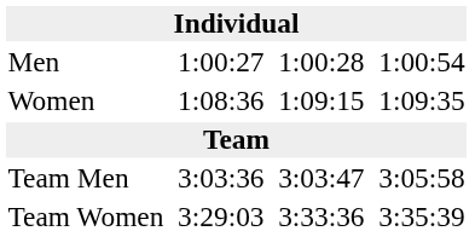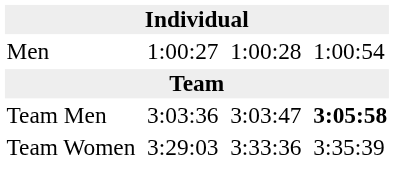- row: Women | 1:08:36 | 1:09:15 | 1:09:35
Team Men | column 7: normal -> bold
